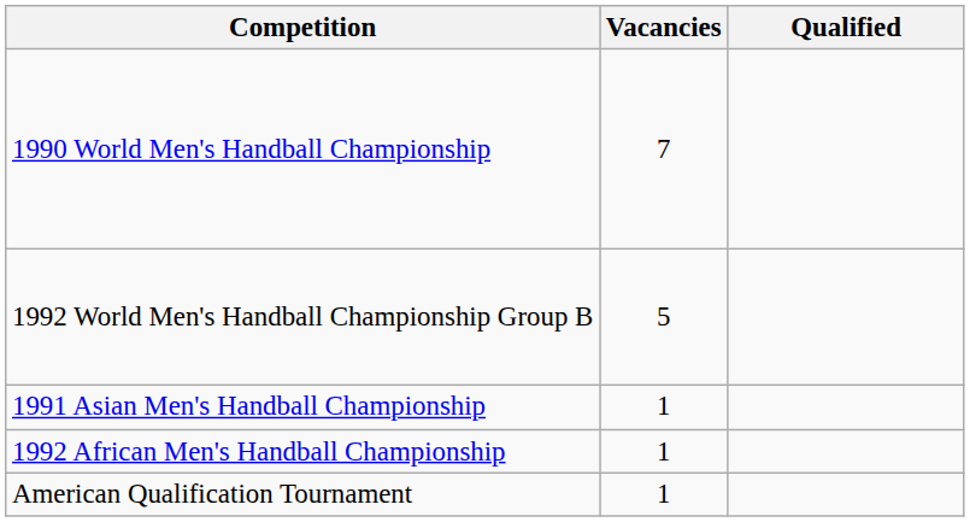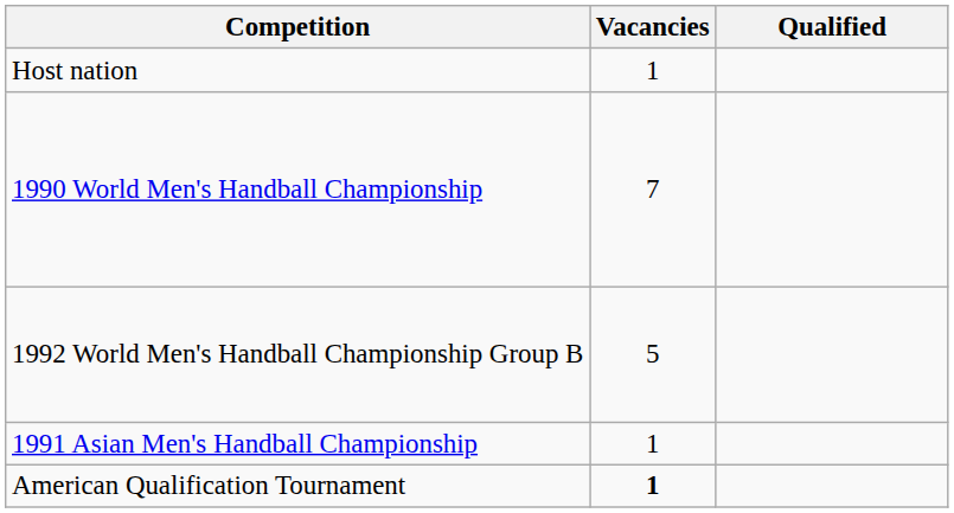+ row: Host nation | 1
- row: 1992 African Men's Handball Championship | 1
American Qualification Tournament | Vacancies: normal -> bold
